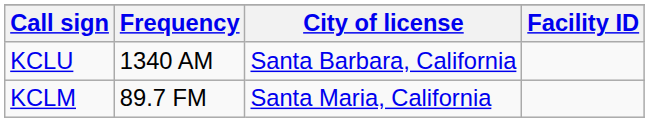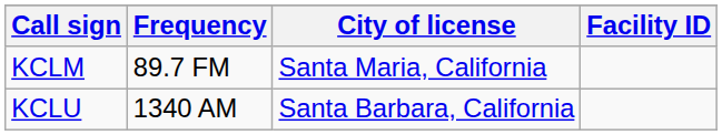rows swapped: KCLU <-> KCLM
